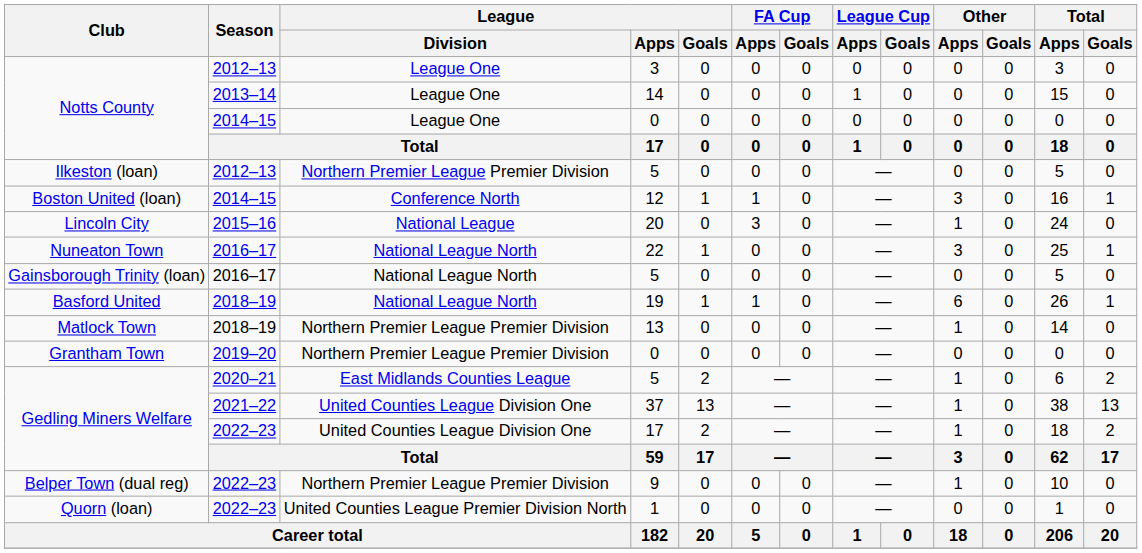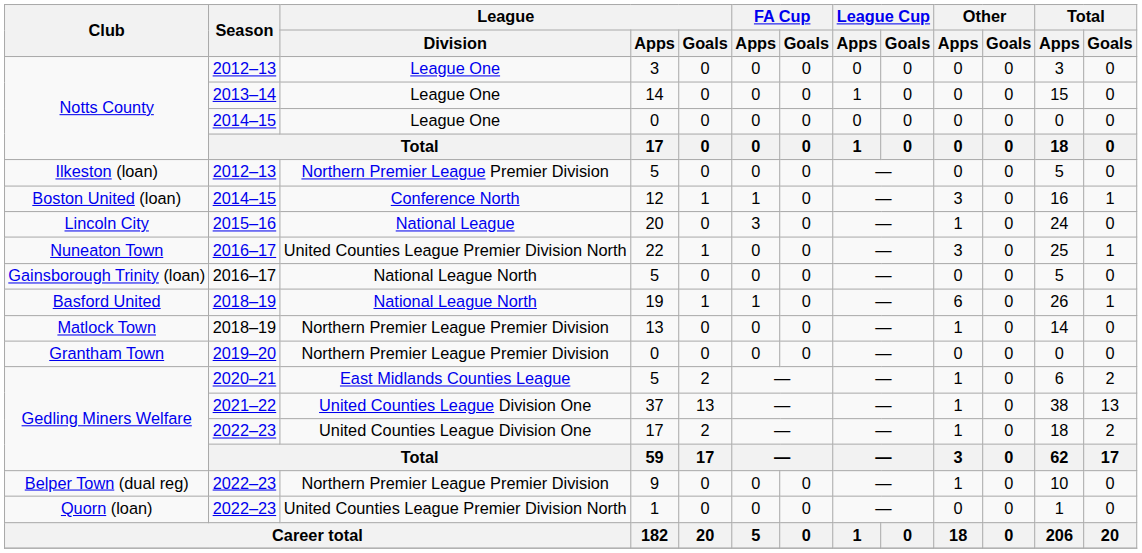22 | League / Division: National League North -> United Counties League Premier Division North
